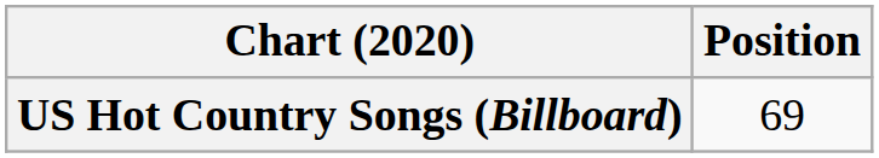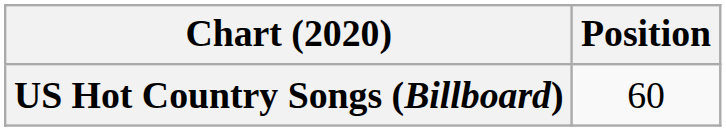US Hot Country Songs (Billboard) | Position: 69 -> 60
